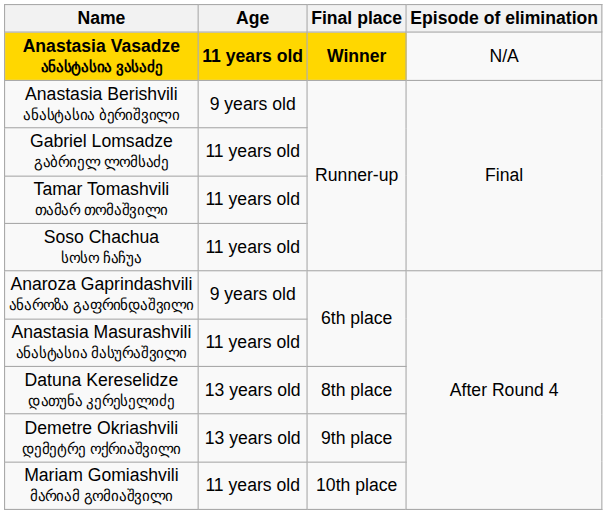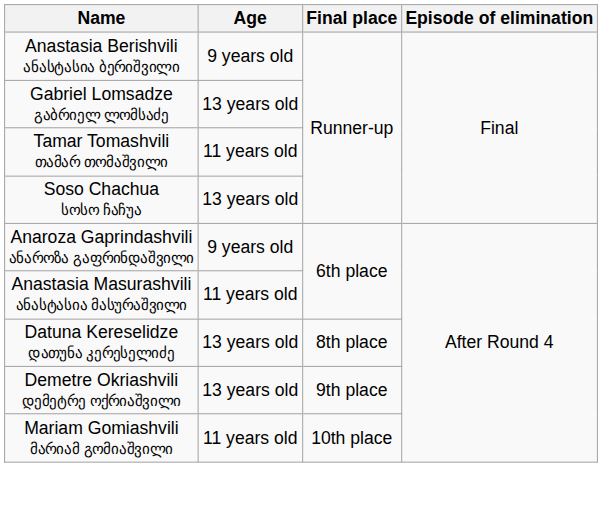- row: Anastasia Vasadze ანასტასია ვასაძე | 11 years old | Winner | N/A
Gabriel Lomsadze გაბრიელ ლომსაძე | Age: 11 years old -> 13 years old
Soso Chachua სოსო ჩაჩუა | Age: 11 years old -> 13 years old
